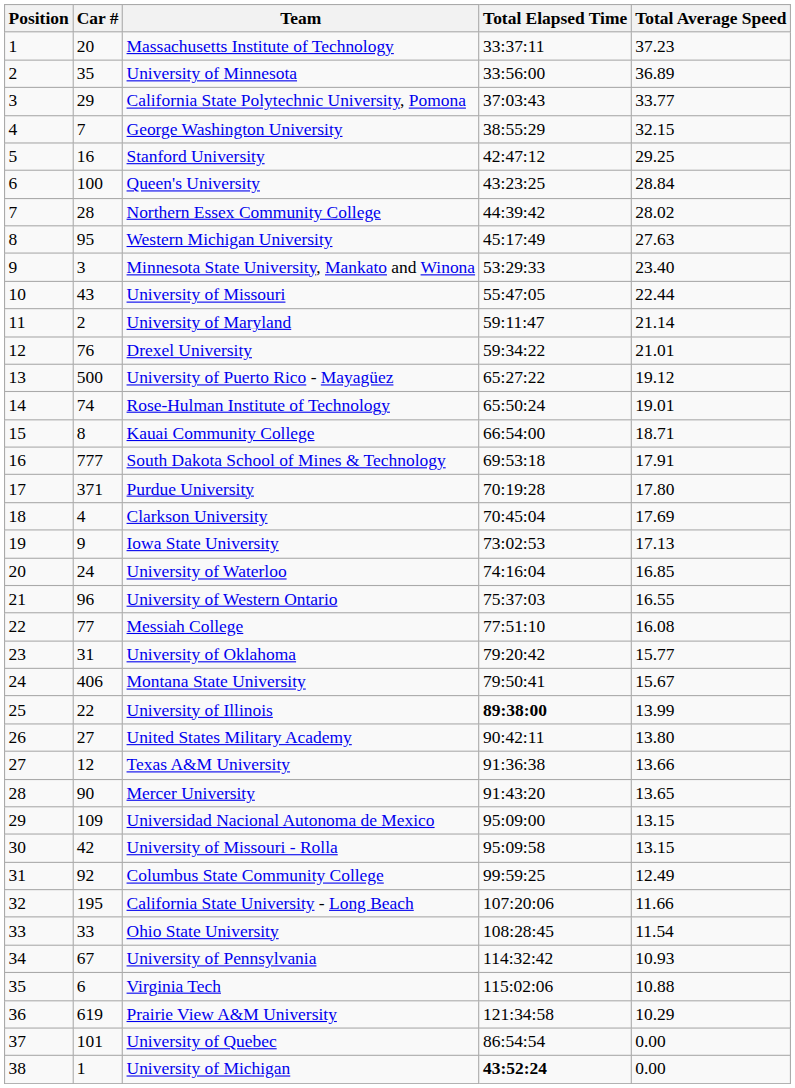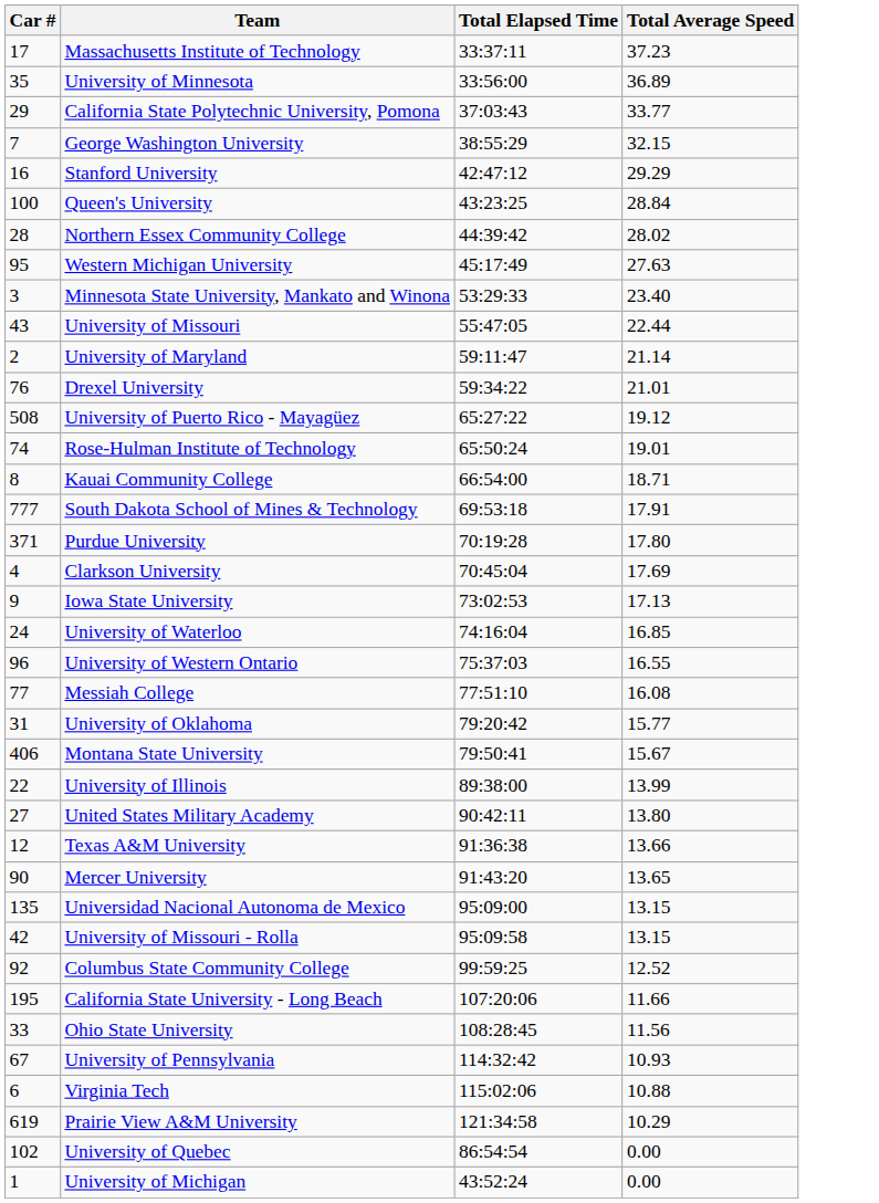- column: Position | 1 | 2 | 3 | 4 | 5 | 6 | 7 | 8 | 9 | 10 | 11 | 12 | 13 | 14 | 15 | 16 | 17 | 18 | 19 | 20 | 21 | 22 | 23 | 24 | 25 | 26 | 27 | 28 | 29 | 30 | 31 | 32 | 33 | 34 | 35 | 36 | 37 | 38
Massachusetts Institute of Technology | Car #: 20 -> 17
Stanford University | Total Average Speed: 29.25 -> 29.29
University of Puerto Rico - Mayagüez | Car #: 500 -> 508
University of Illinois | Total Elapsed Time: bold -> normal
Universidad Nacional Autonoma de Mexico | Car #: 109 -> 135
Columbus State Community College | Total Average Speed: 12.49 -> 12.52
Ohio State University | Total Average Speed: 11.54 -> 11.56
University of Quebec | Car #: 101 -> 102
University of Michigan | Total Elapsed Time: bold -> normal
